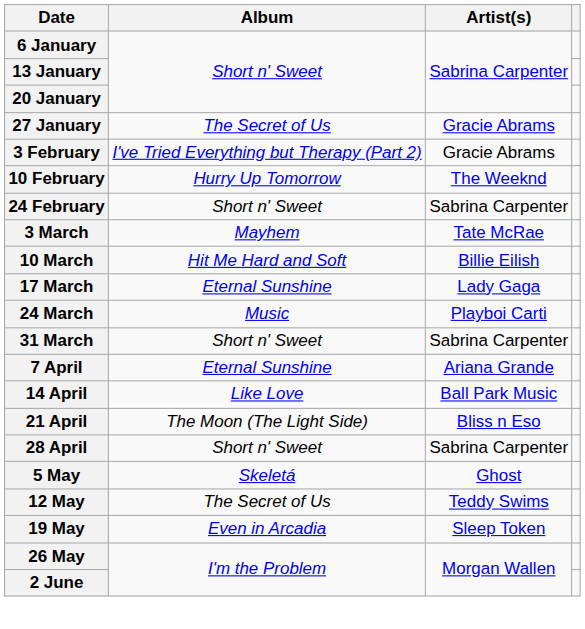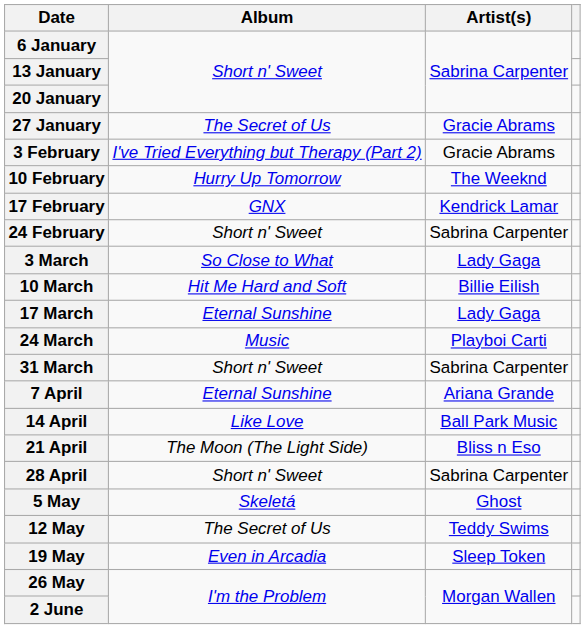+ row: 17 February | GNX | Kendrick Lamar
3 March | Album: Mayhem -> So Close to What
3 March | Artist(s): Tate McRae -> Lady Gaga
